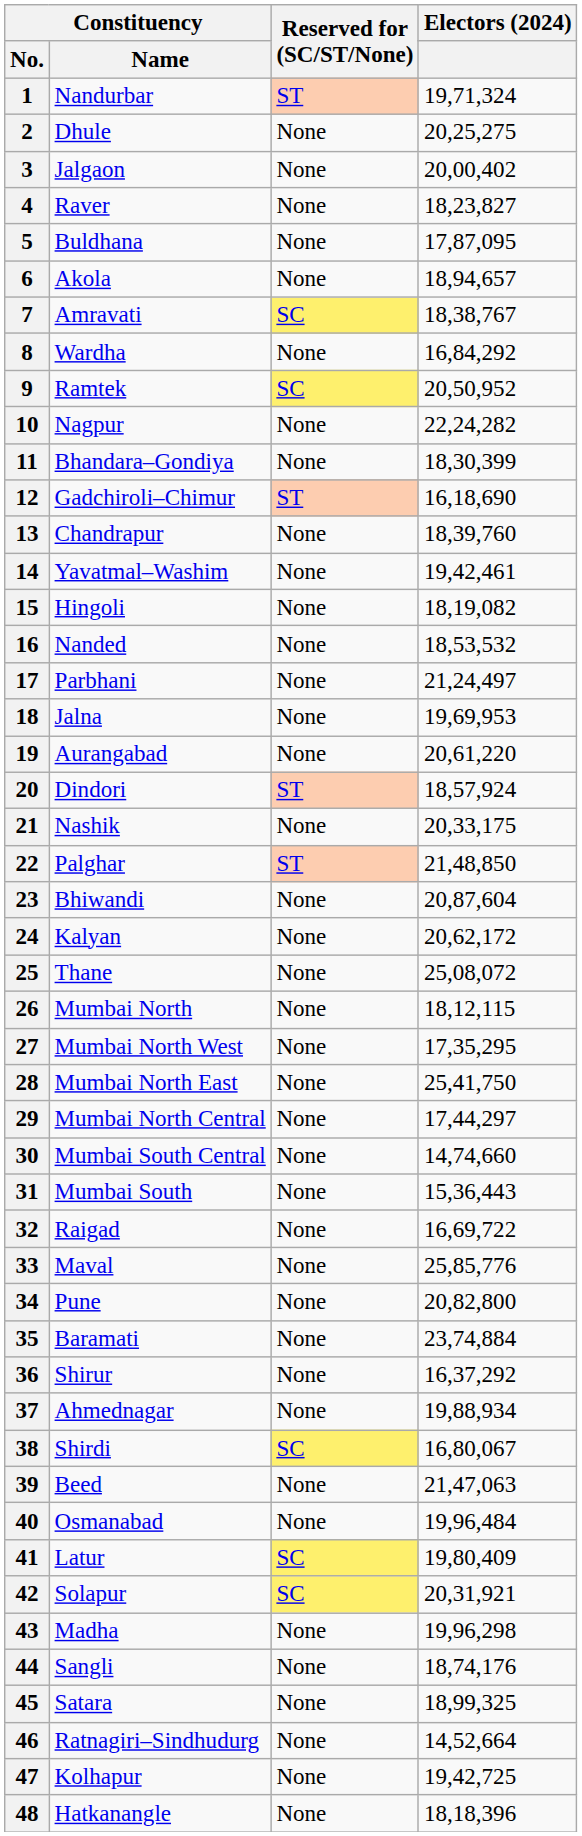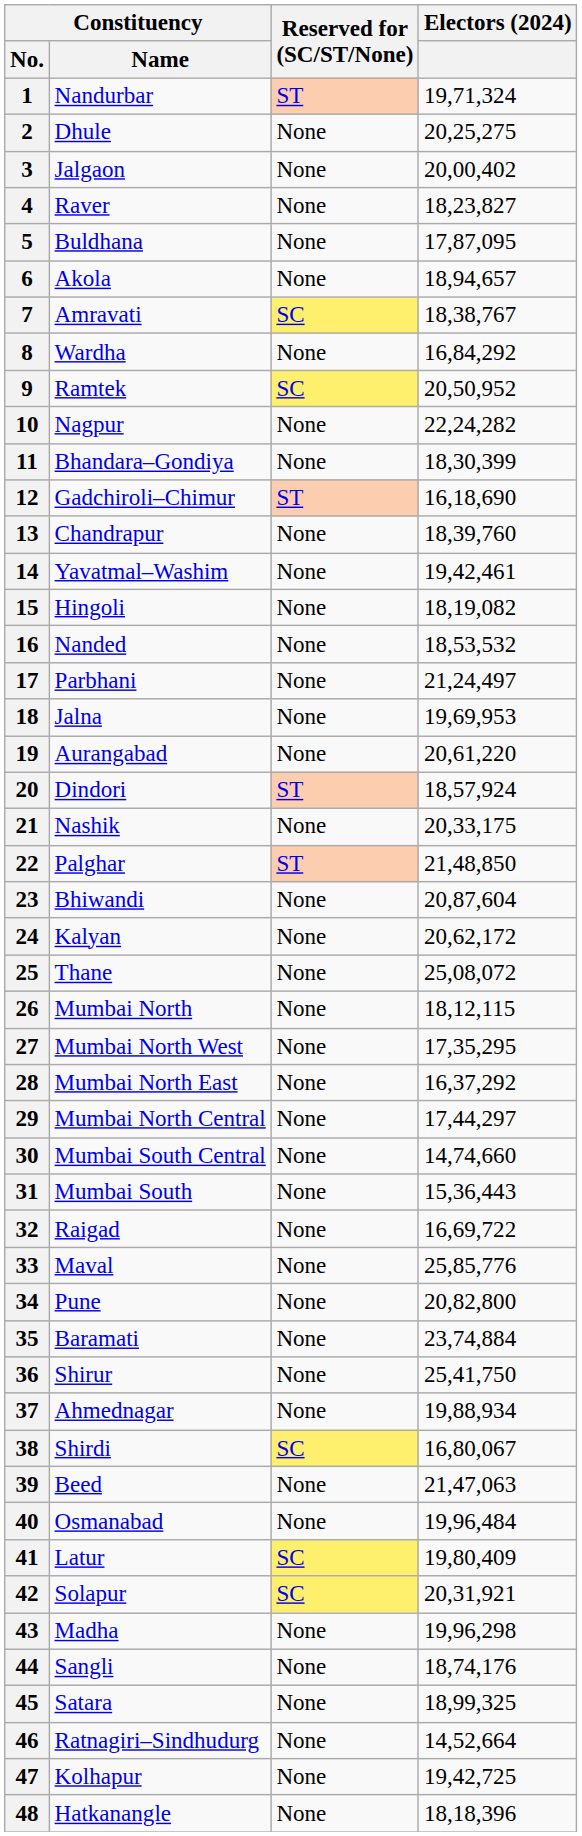28 | Electors (2024): 25,41,750 -> 16,37,292
36 | Electors (2024): 16,37,292 -> 25,41,750
